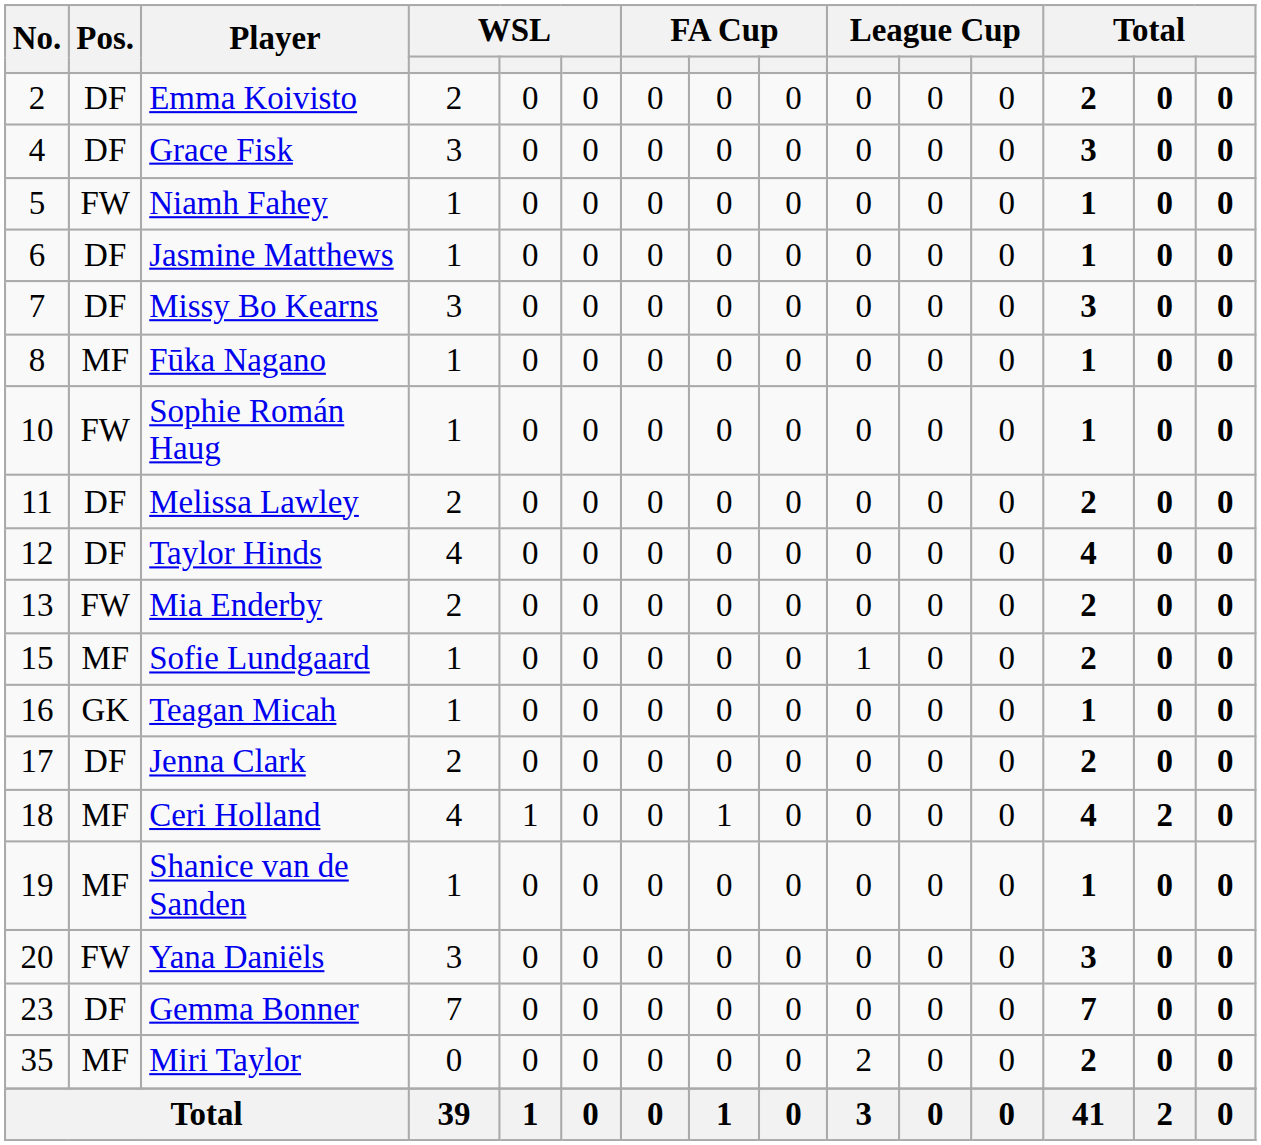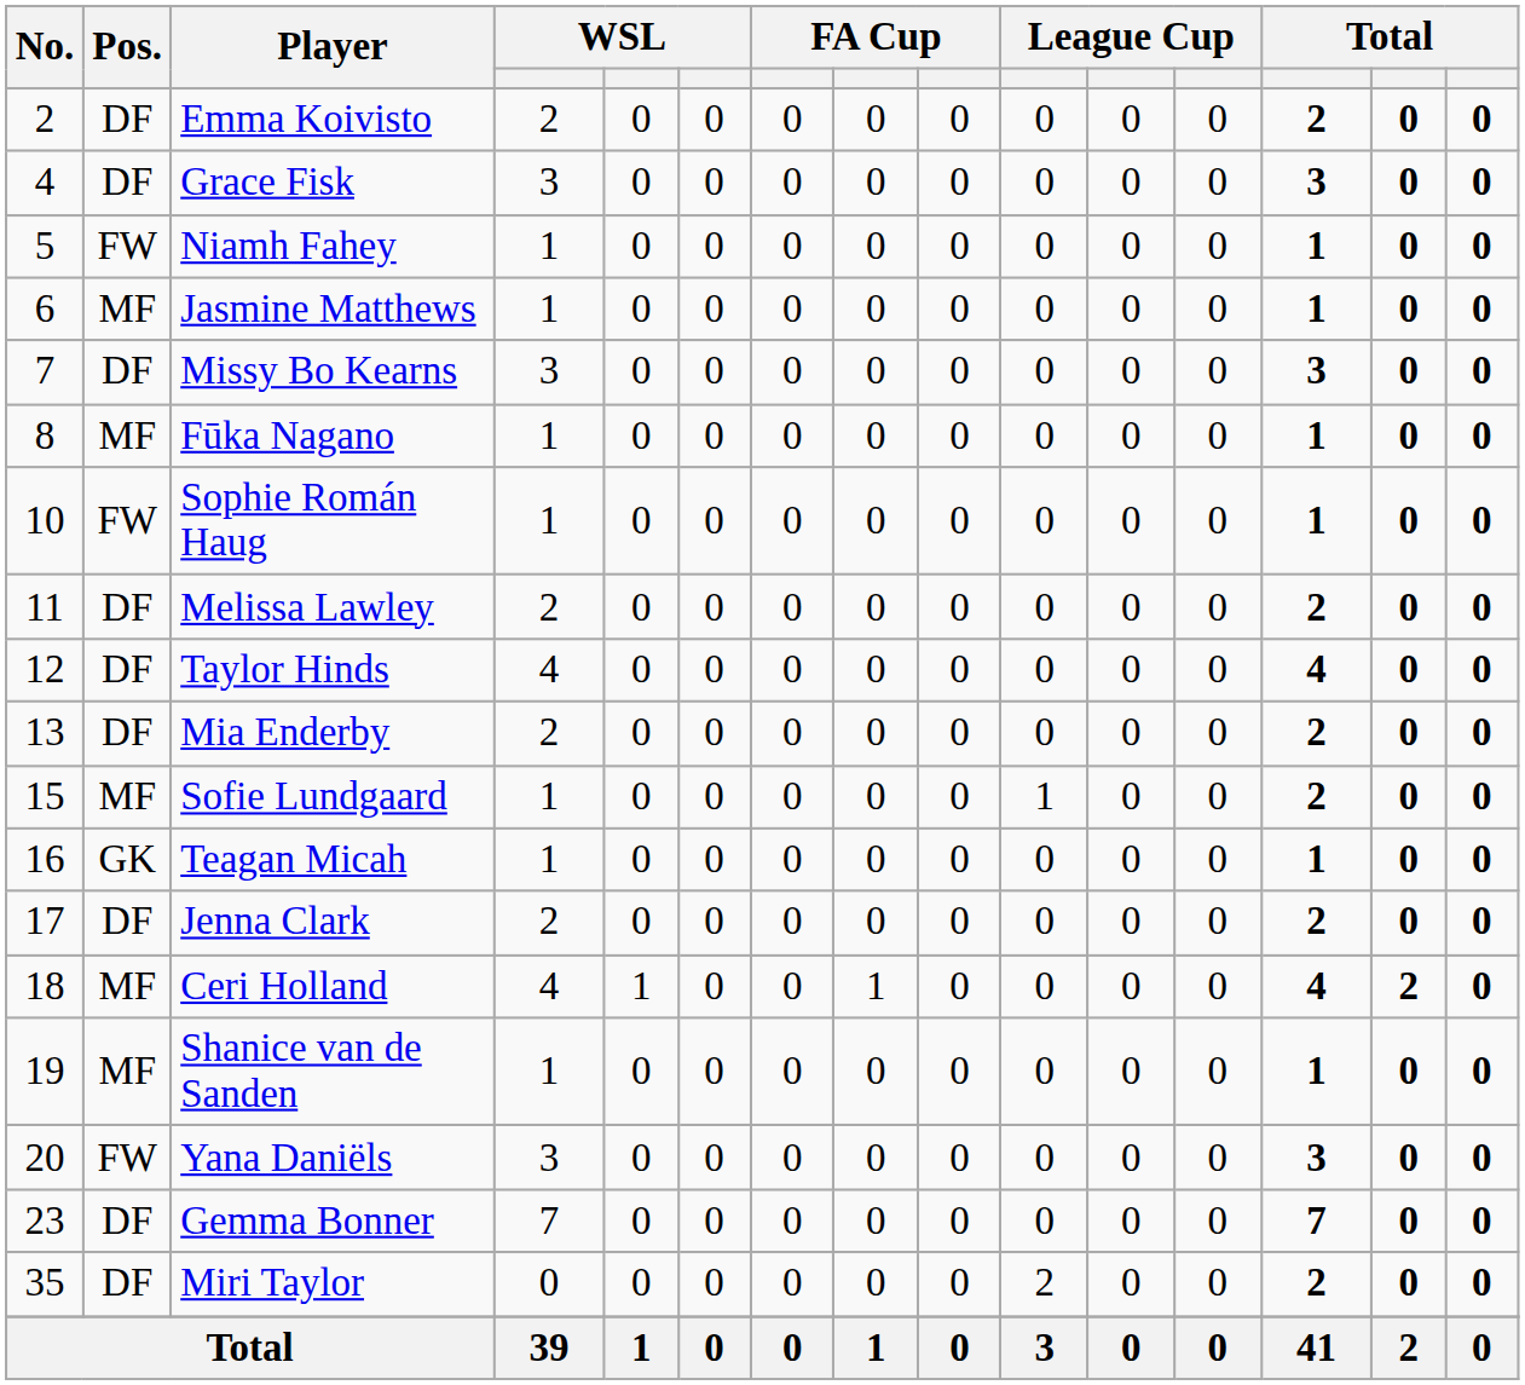Jasmine Matthews | Pos.: DF -> MF
Mia Enderby | Pos.: FW -> DF
Miri Taylor | Pos.: MF -> DF
